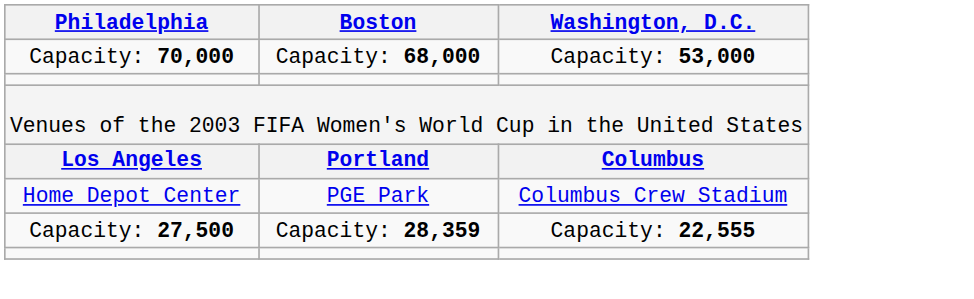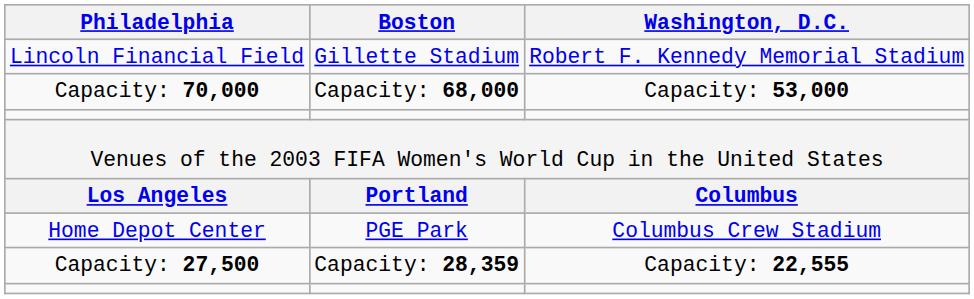+ row: Lincoln Financial Field | Gillette Stadium | Robert F. Kennedy Memorial Stadium
